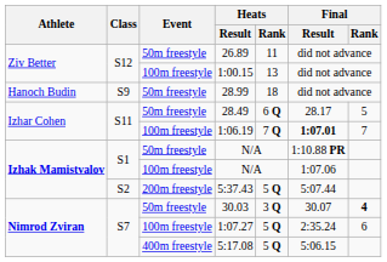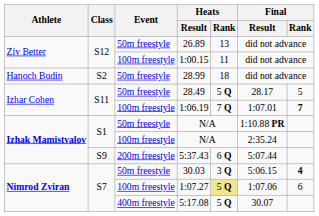26.89 | Heats / Rank: 11 -> 13
1:00.15 | Heats / Rank: 13 -> 11
28.99 | Class: S9 -> S2
28.49 | Heats / Rank: 6 Q -> 5 Q
1:06.19 | Final / Result: bold -> normal
1:06.19 | Final / Rank: normal -> bold
100m freestyle / N/A | Final / Result: 1:07.06 -> 2:35.24
5:37.43 | Class: S2 -> S9
5:37.43 | Heats / Rank: 5 Q -> 6 Q
30.03 | Final / Result: 30.07 -> 5:06.15
1:07.27 | Heats / Rank: no background -> khaki background
1:07.27 | Final / Result: 2:35.24 -> 1:07.06
5:17.08 | Final / Result: 5:06.15 -> 30.07
